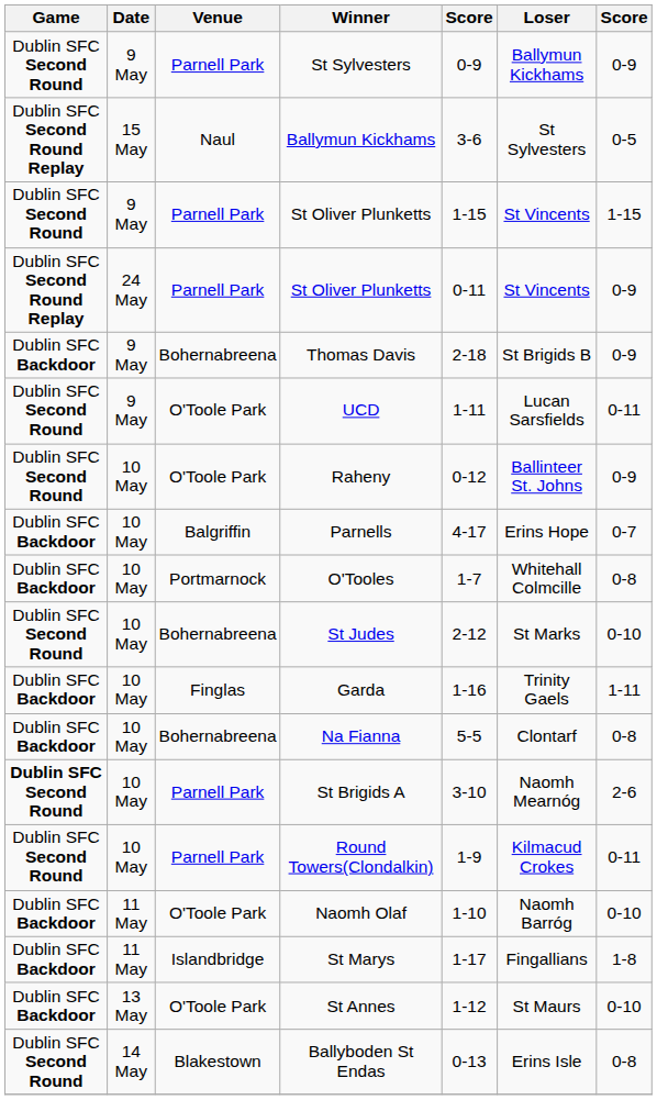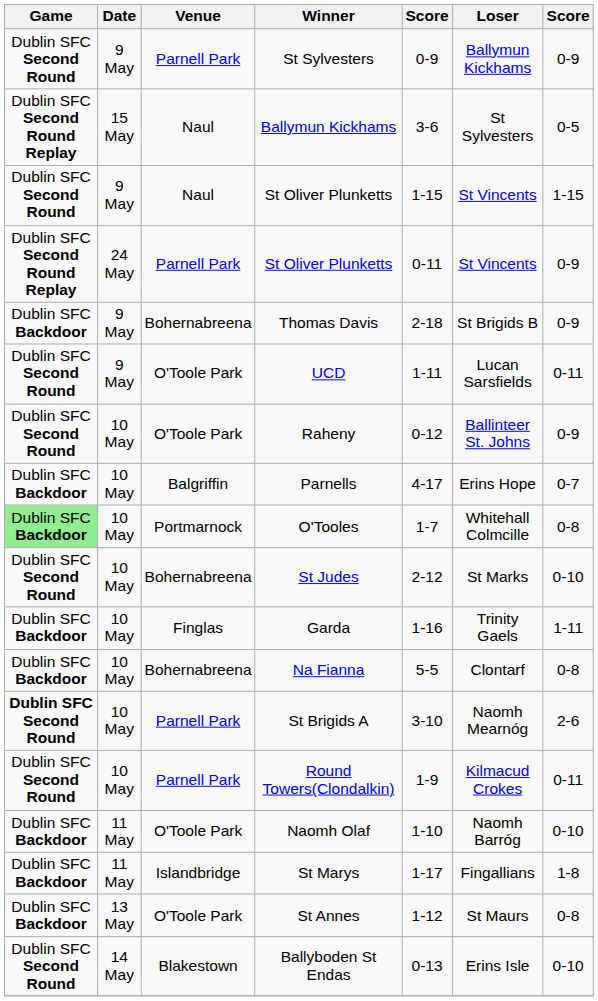9 May / St Oliver Plunketts | Venue: Parnell Park -> Naul
O'Tooles | Game: no background -> lightgreen background
St Annes | column 7: 0-10 -> 0-8
Ballyboden St Endas | column 7: 0-8 -> 0-10
